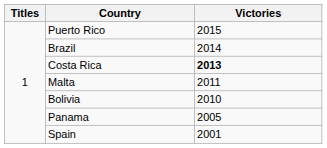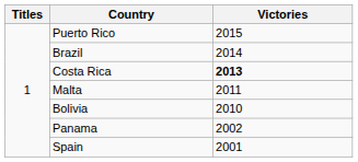Panama | Victories: 2005 -> 2002
